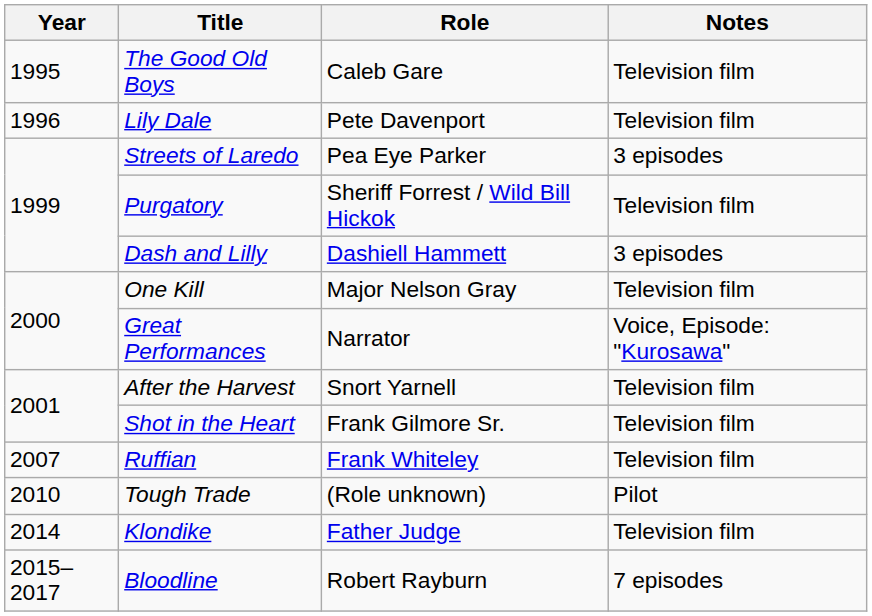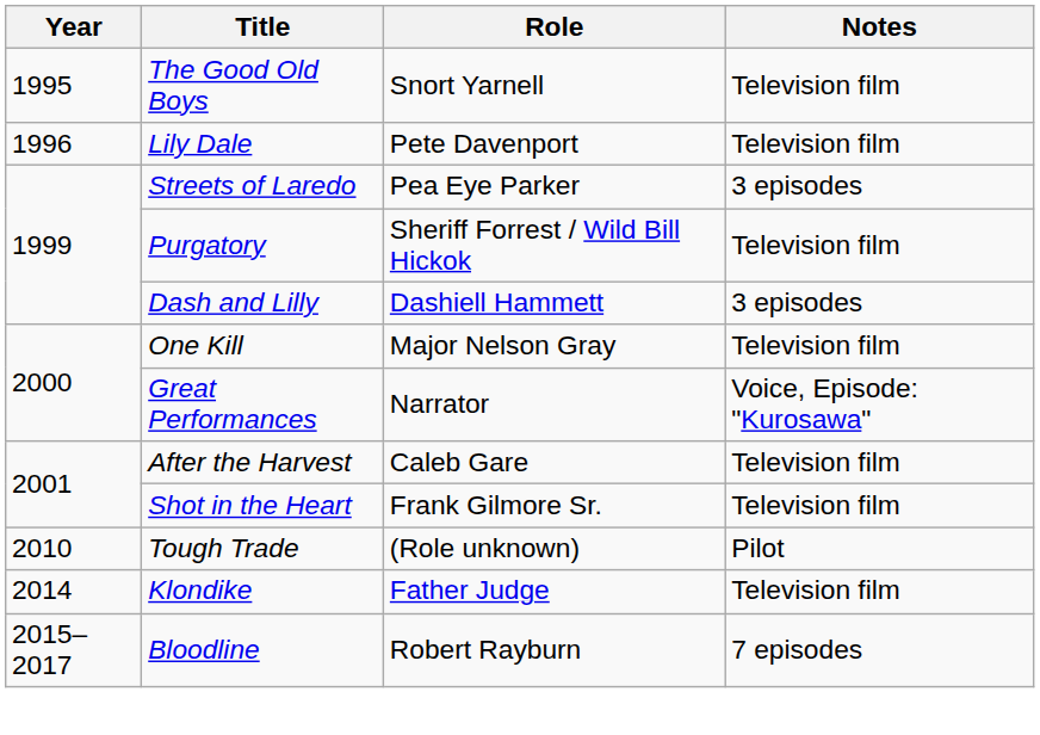The Good Old Boys | Role: Caleb Gare -> Snort Yarnell
After the Harvest | Role: Snort Yarnell -> Caleb Gare
- row: 2007 | Ruffian | Frank Whiteley | Television film
